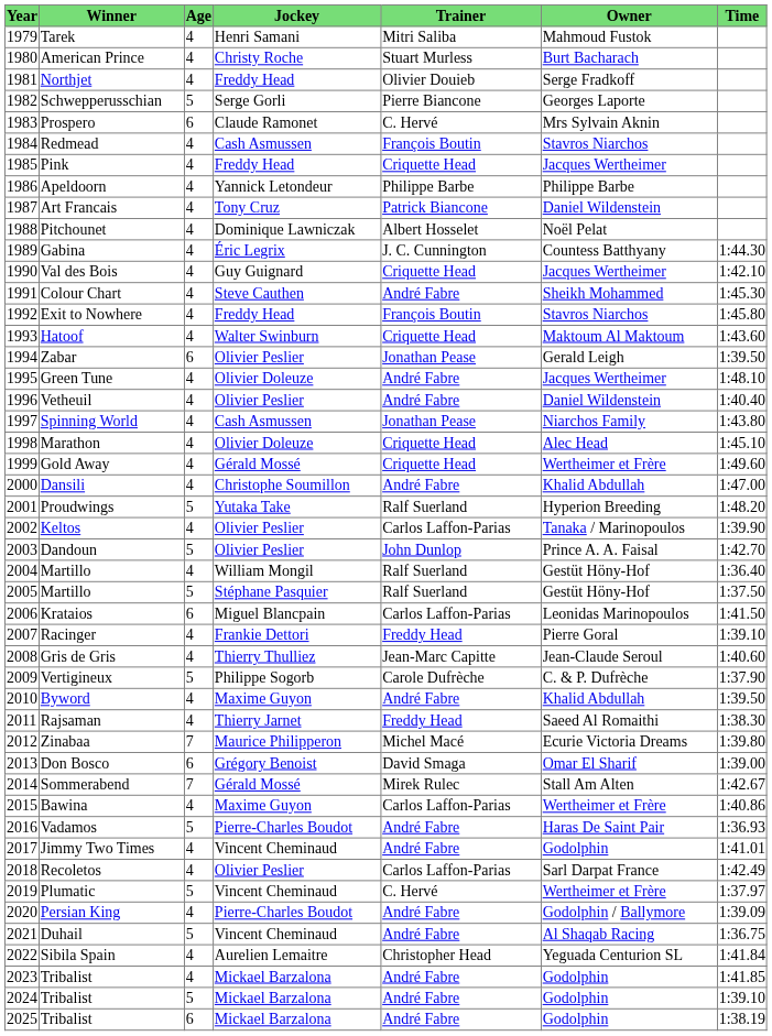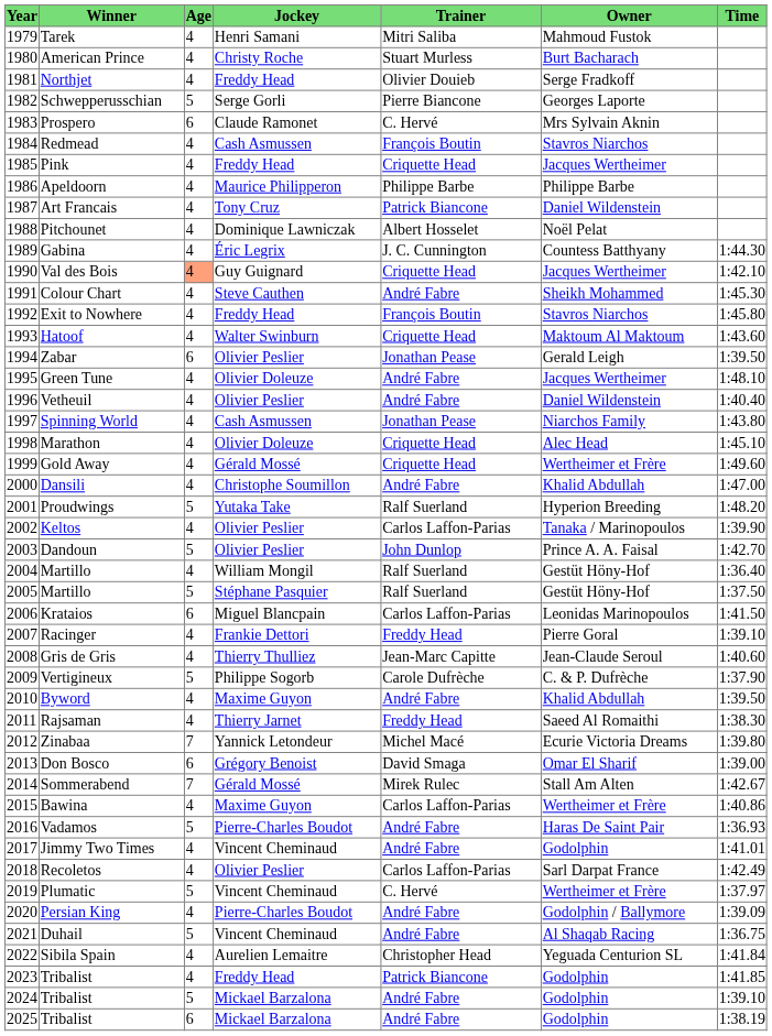Apeldoorn | Jockey: Yannick Letondeur -> Maurice Philipperon
Val des Bois | Age: no background -> lightsalmon background
Zinabaa | Jockey: Maurice Philipperon -> Yannick Letondeur
2023 / Tribalist | Jockey: Mickael Barzalona -> Freddy Head
2023 / Tribalist | Trainer: André Fabre -> Patrick Biancone
